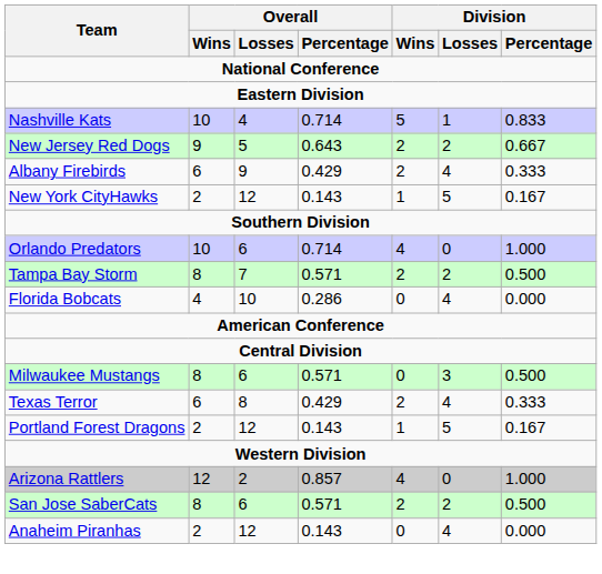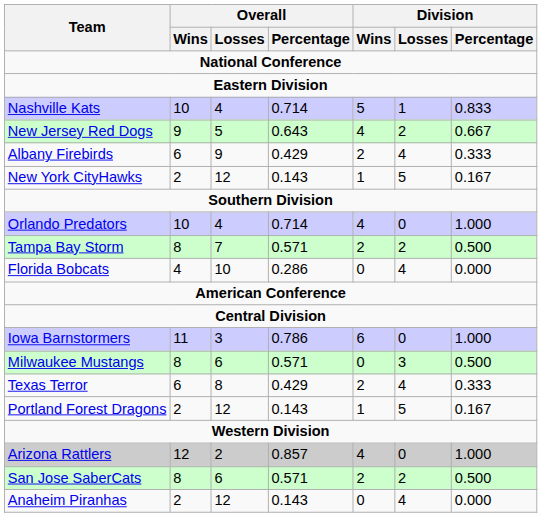New Jersey Red Dogs | Division / Wins: 2 -> 4
Orlando Predators | Overall / Losses: 6 -> 4
+ row: Iowa Barnstormers | 11 | 3 | 0.786 | 6 | 0 | 1.000
